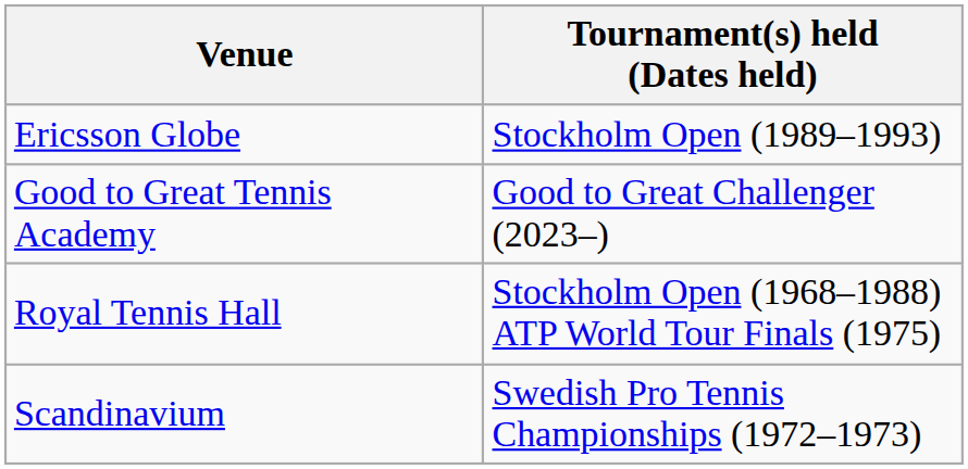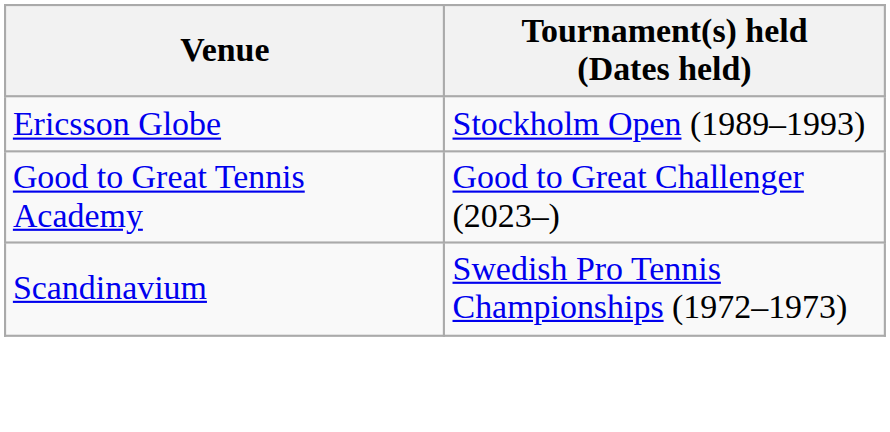- row: Royal Tennis Hall | Stockholm Open (1968–1988) ATP World Tour Finals (1975)
